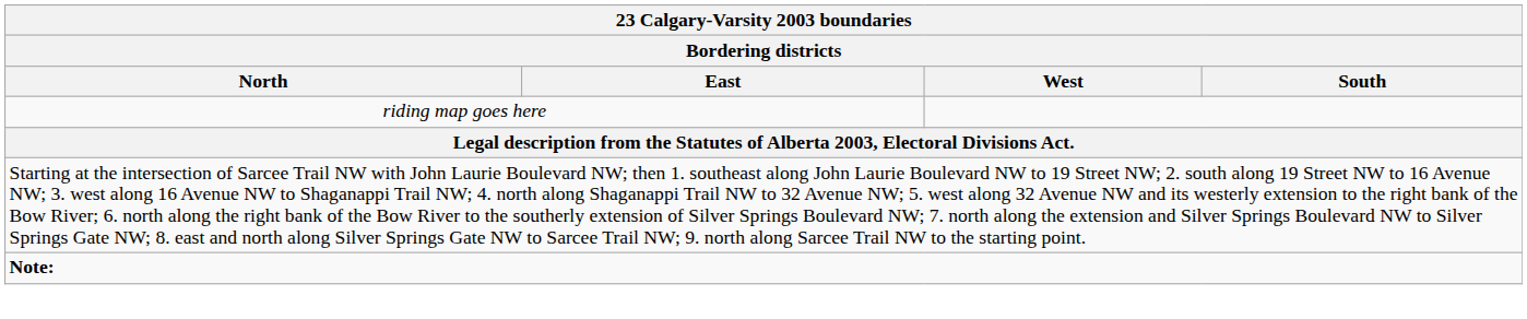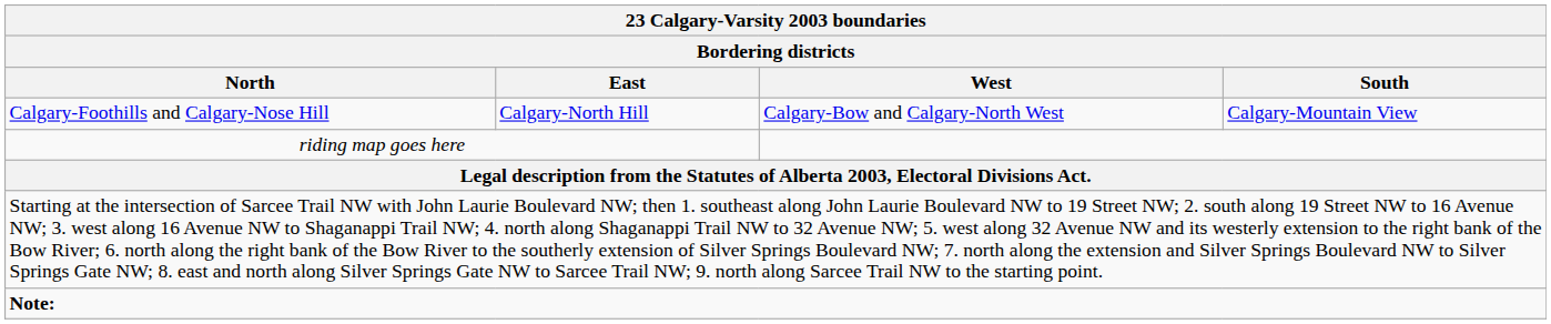+ row: Calgary-Foothills and Calgary-Nose Hill | Calgary-North Hill | Calgary-Bow and Calgary-North West | Calgary-Mountain View
